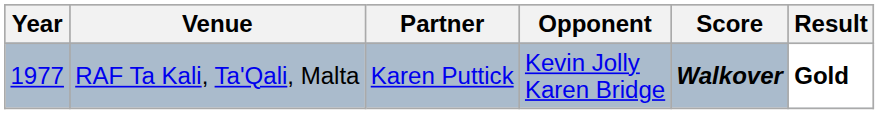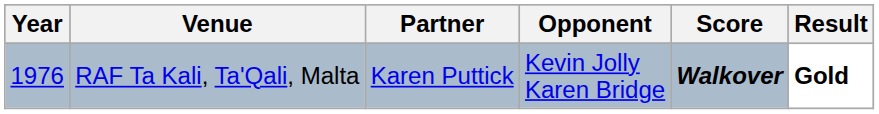RAF Ta Kali, Ta'Qali, Malta | Year: 1977 -> 1976
